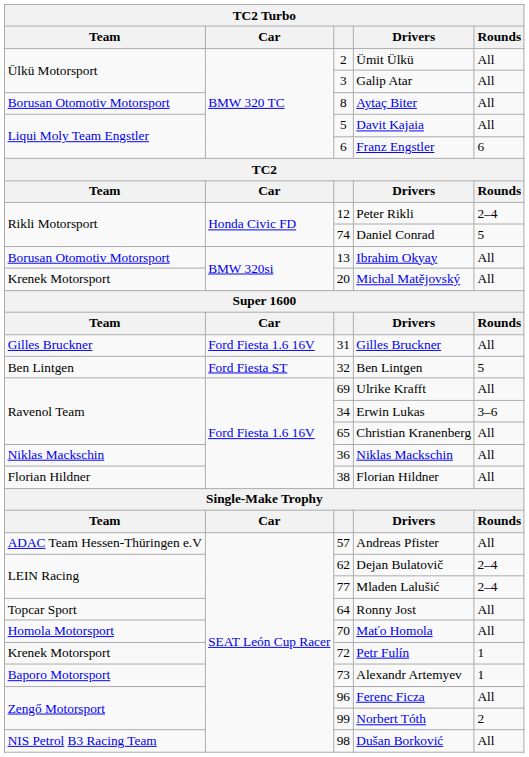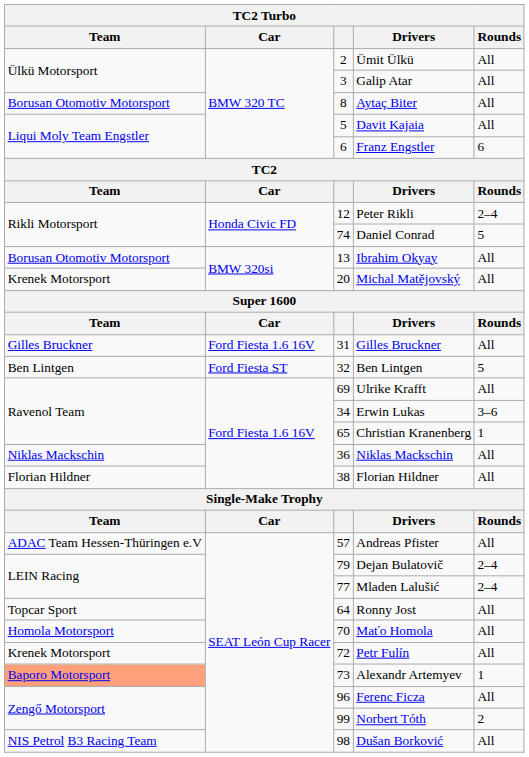Christian Kranenberg | Rounds: All -> 1
Dejan Bulatovič | column 3: 62 -> 79
Petr Fulín | Rounds: 1 -> All
Alexandr Artemyev | Team: no background -> lightsalmon background
